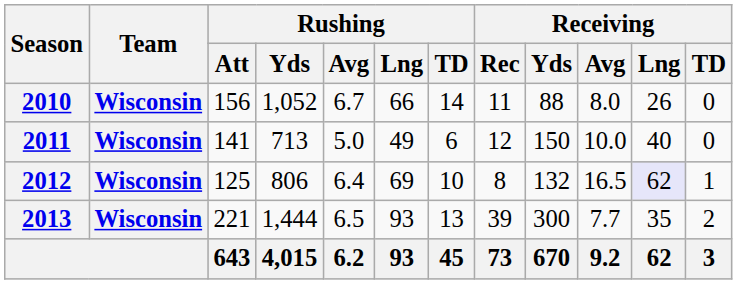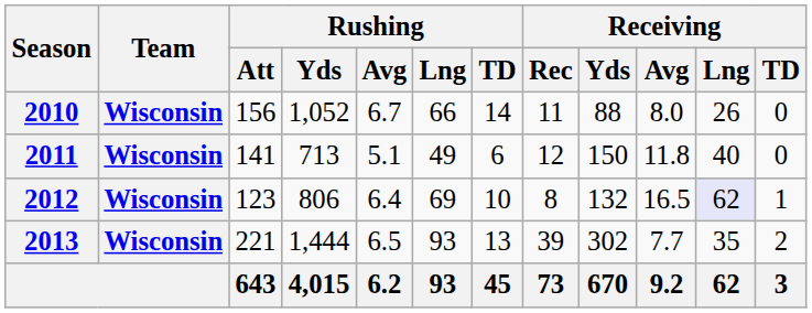2011 | Rushing / Avg: 5.0 -> 5.1
2011 | Receiving / Avg: 10.0 -> 11.8
2012 | Rushing / Att: 125 -> 123
2013 | Receiving / Yds: 300 -> 302
